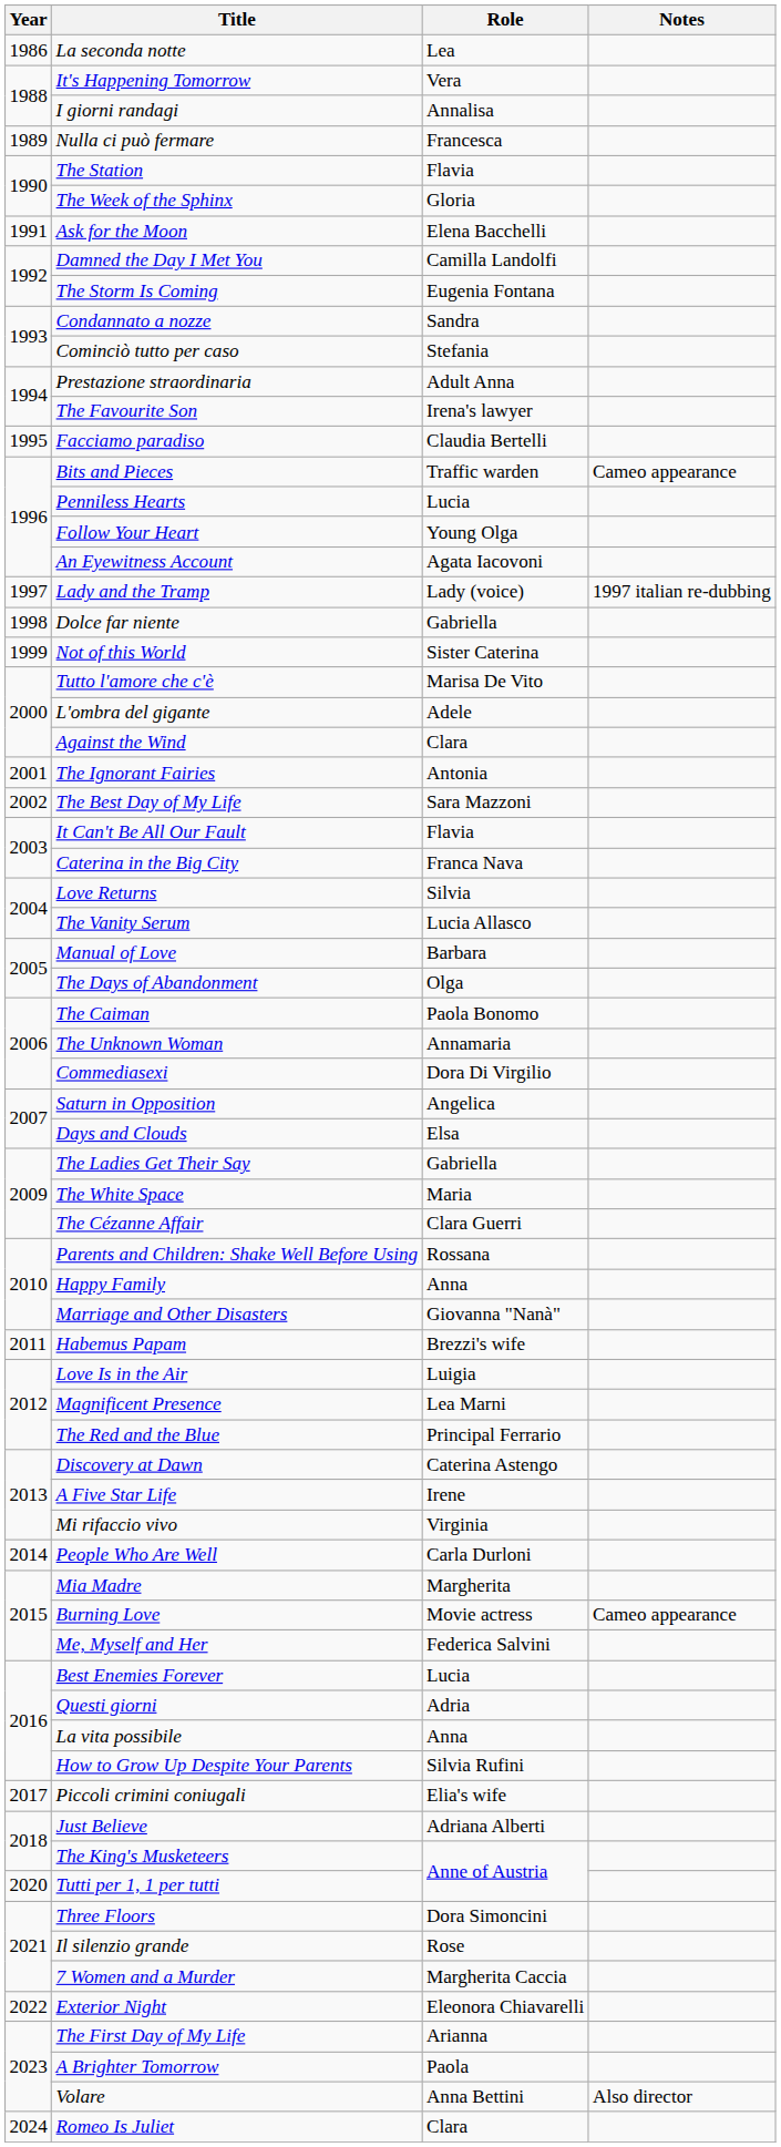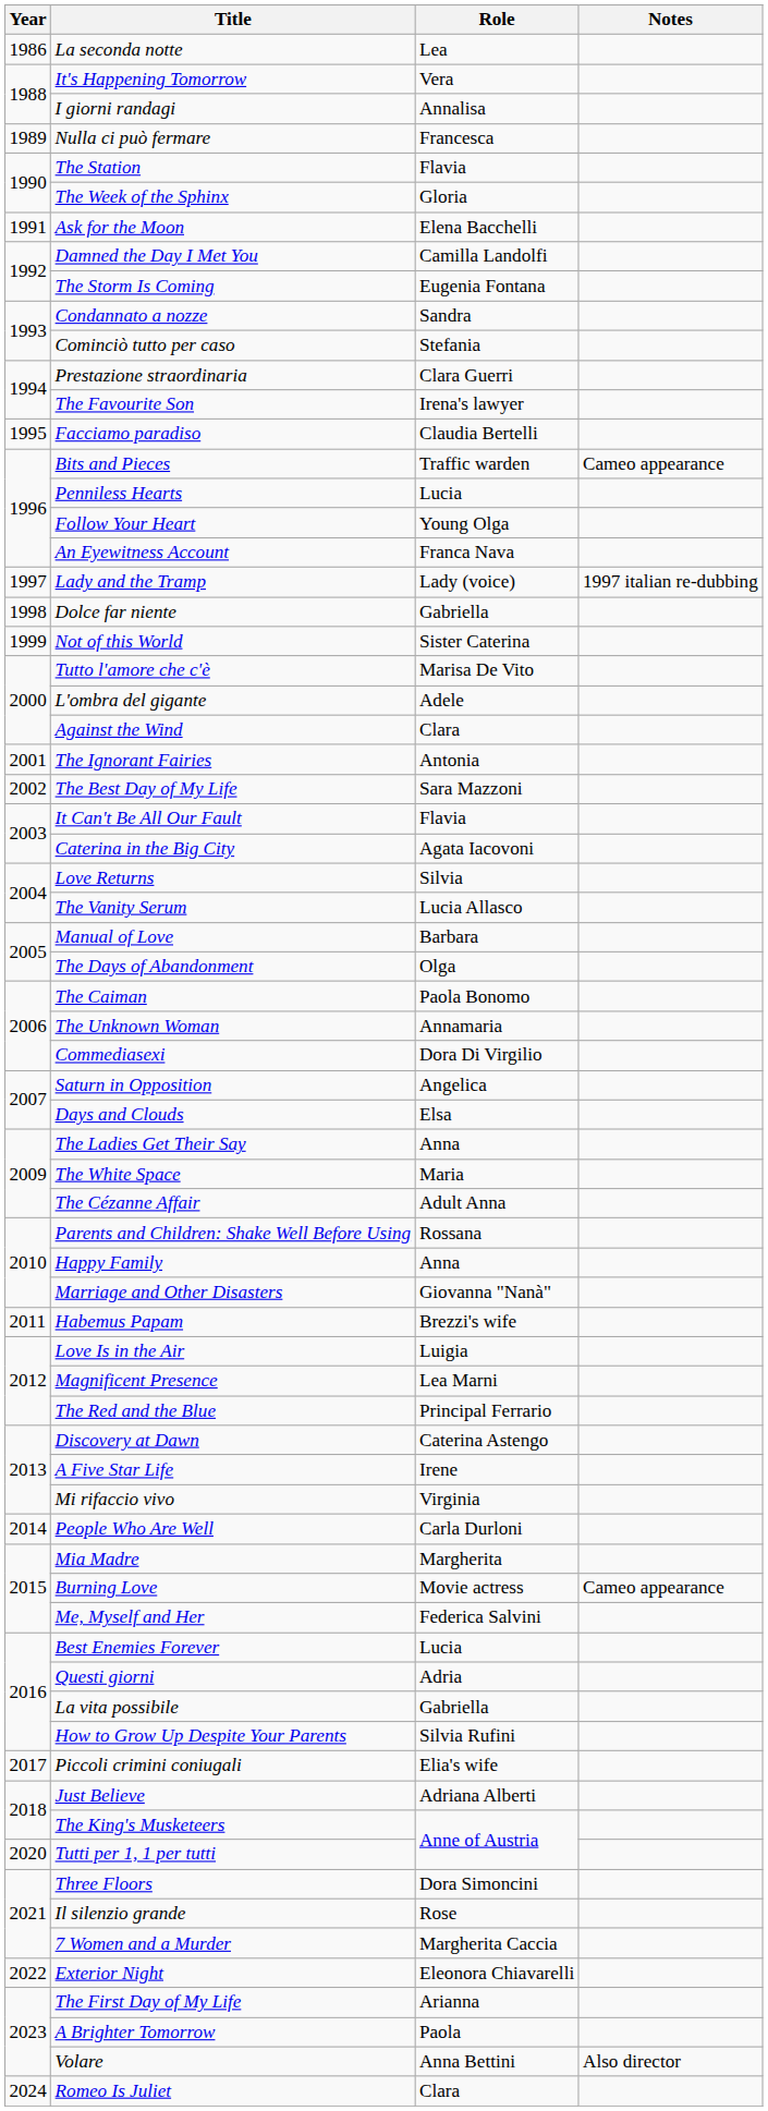Prestazione straordinaria | Role: Adult Anna -> Clara Guerri
An Eyewitness Account | Role: Agata Iacovoni -> Franca Nava
Caterina in the Big City | Role: Franca Nava -> Agata Iacovoni
The Ladies Get Their Say | Role: Gabriella -> Anna
The Cézanne Affair | Role: Clara Guerri -> Adult Anna
La vita possibile | Role: Anna -> Gabriella
